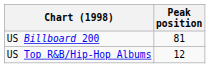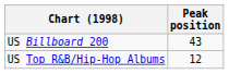US Billboard 200 | Peak position: 81 -> 43
